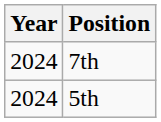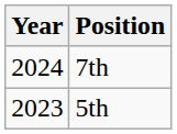5th | Year: 2024 -> 2023
